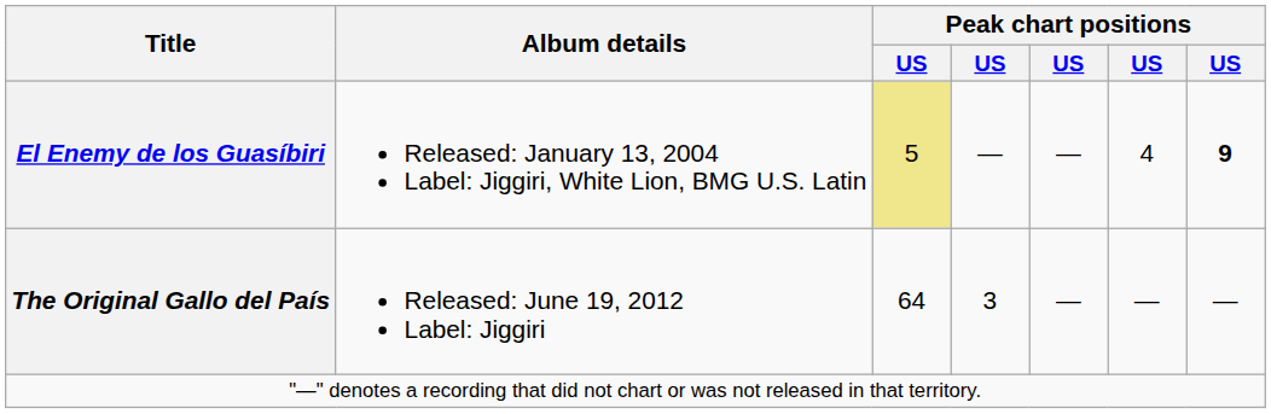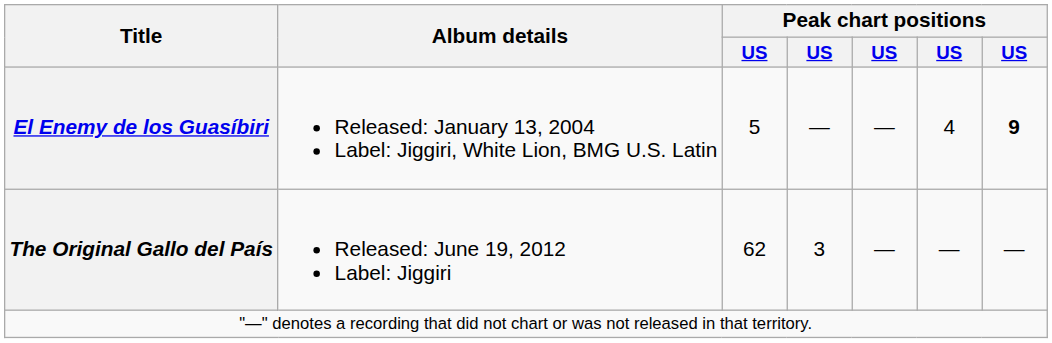El Enemy de los Guasíbiri | column 3: khaki background -> no background
The Original Gallo del País | column 3: 64 -> 62
